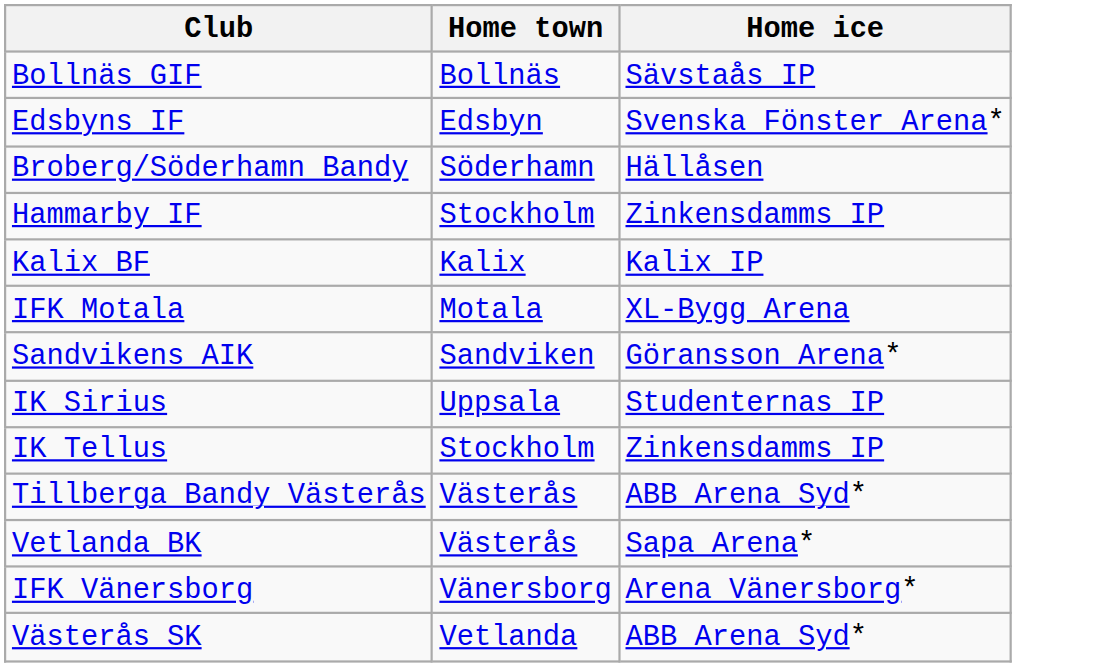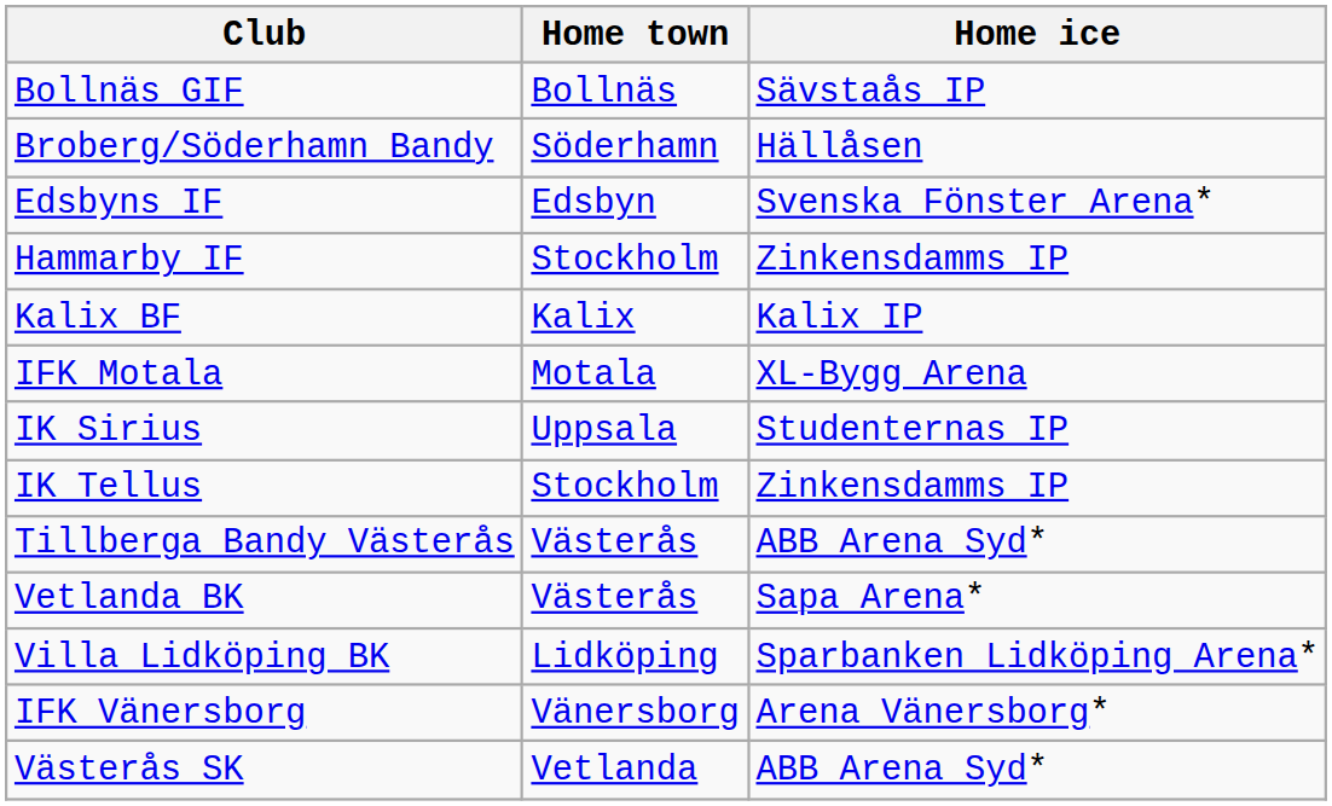rows swapped: Broberg/Söderhamn Bandy <-> Edsbyns IF
- row: Sandvikens AIK | Sandviken | Göransson Arena*
+ row: Villa Lidköping BK | Lidköping | Sparbanken Lidköping Arena*
